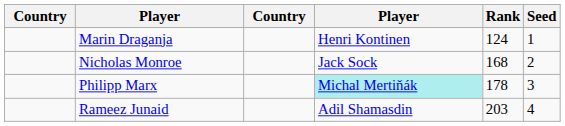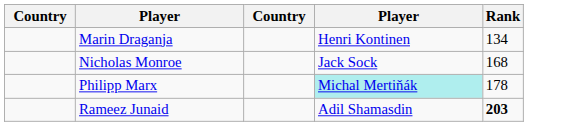- column: Seed | 1 | 2 | 3 | 4
Marin Draganja | Rank: 124 -> 134
Rameez Junaid | Rank: normal -> bold
